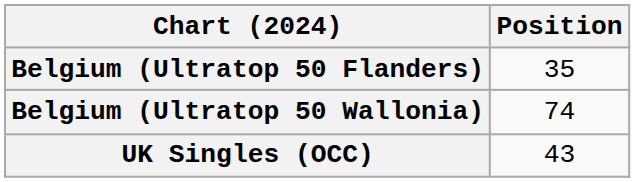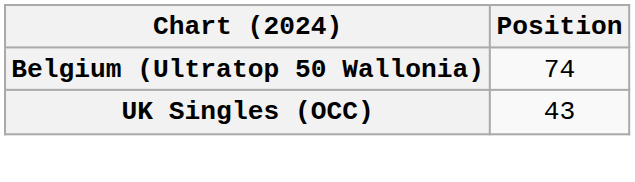- row: Belgium (Ultratop 50 Flanders) | 35
